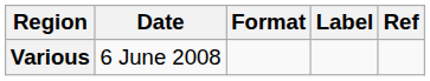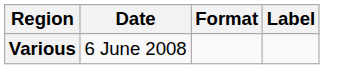- column: Ref
